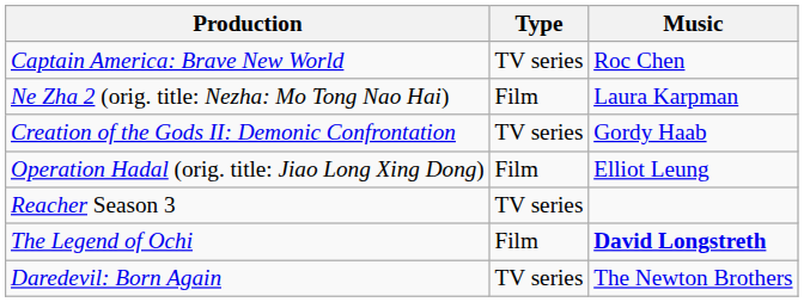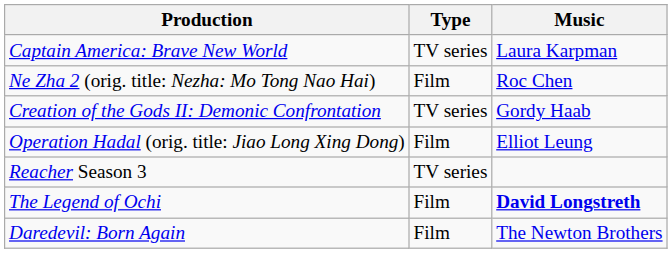Captain America: Brave New World | Music: Roc Chen -> Laura Karpman
Ne Zha 2 (orig. title: Nezha: Mo Tong Nao Hai) | Music: Laura Karpman -> Roc Chen
Daredevil: Born Again | Type: TV series -> Film
